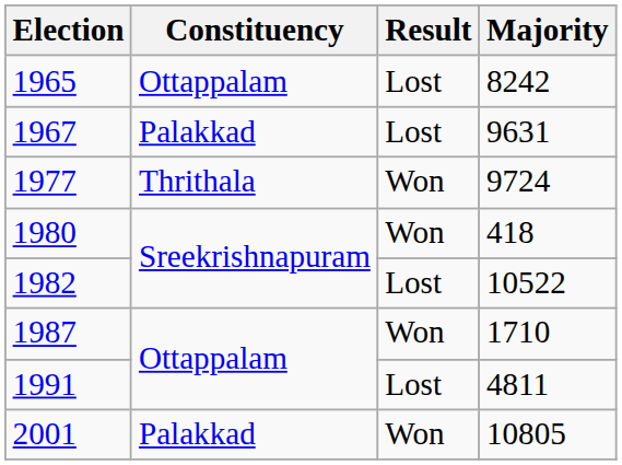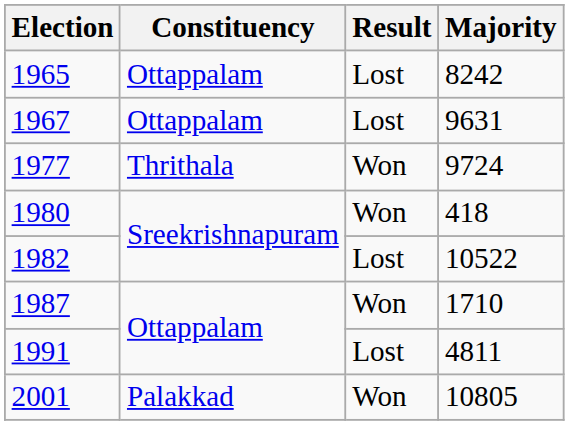1967 | Constituency: Palakkad -> Ottappalam
